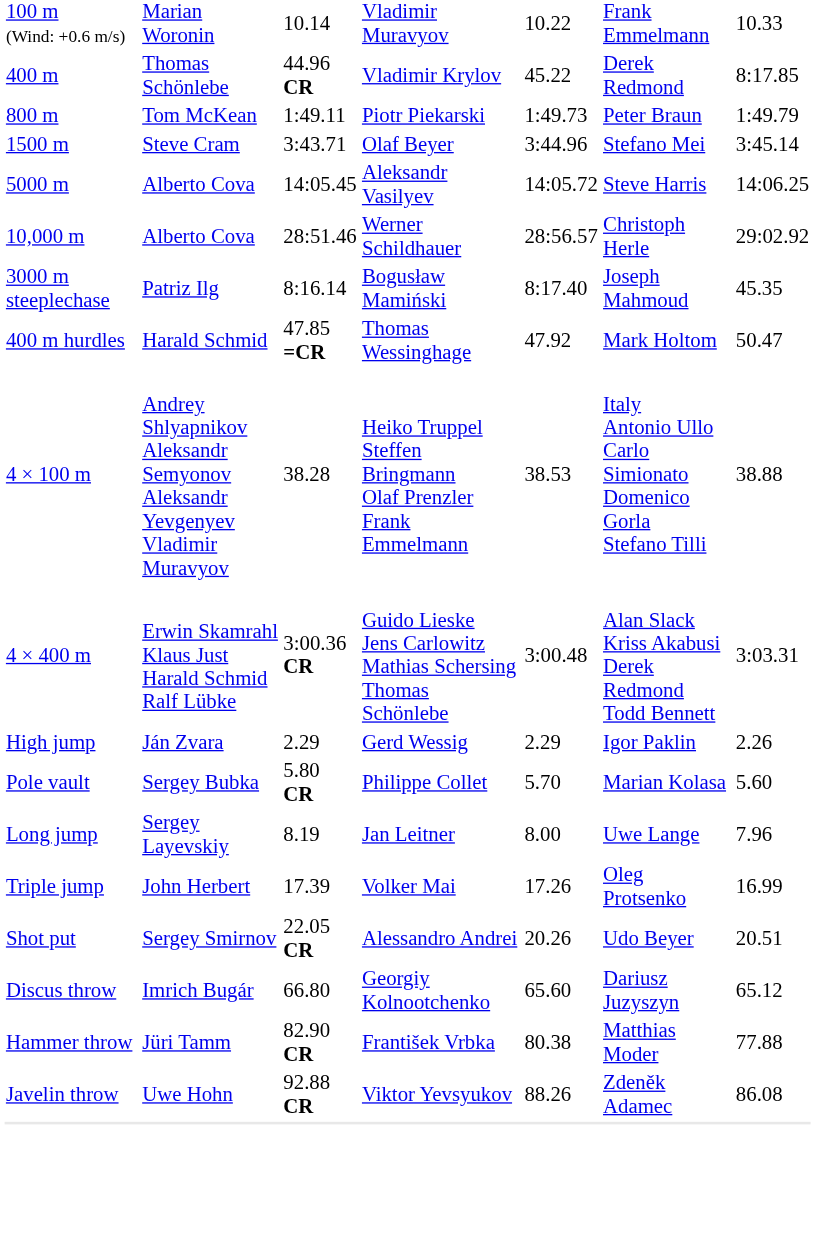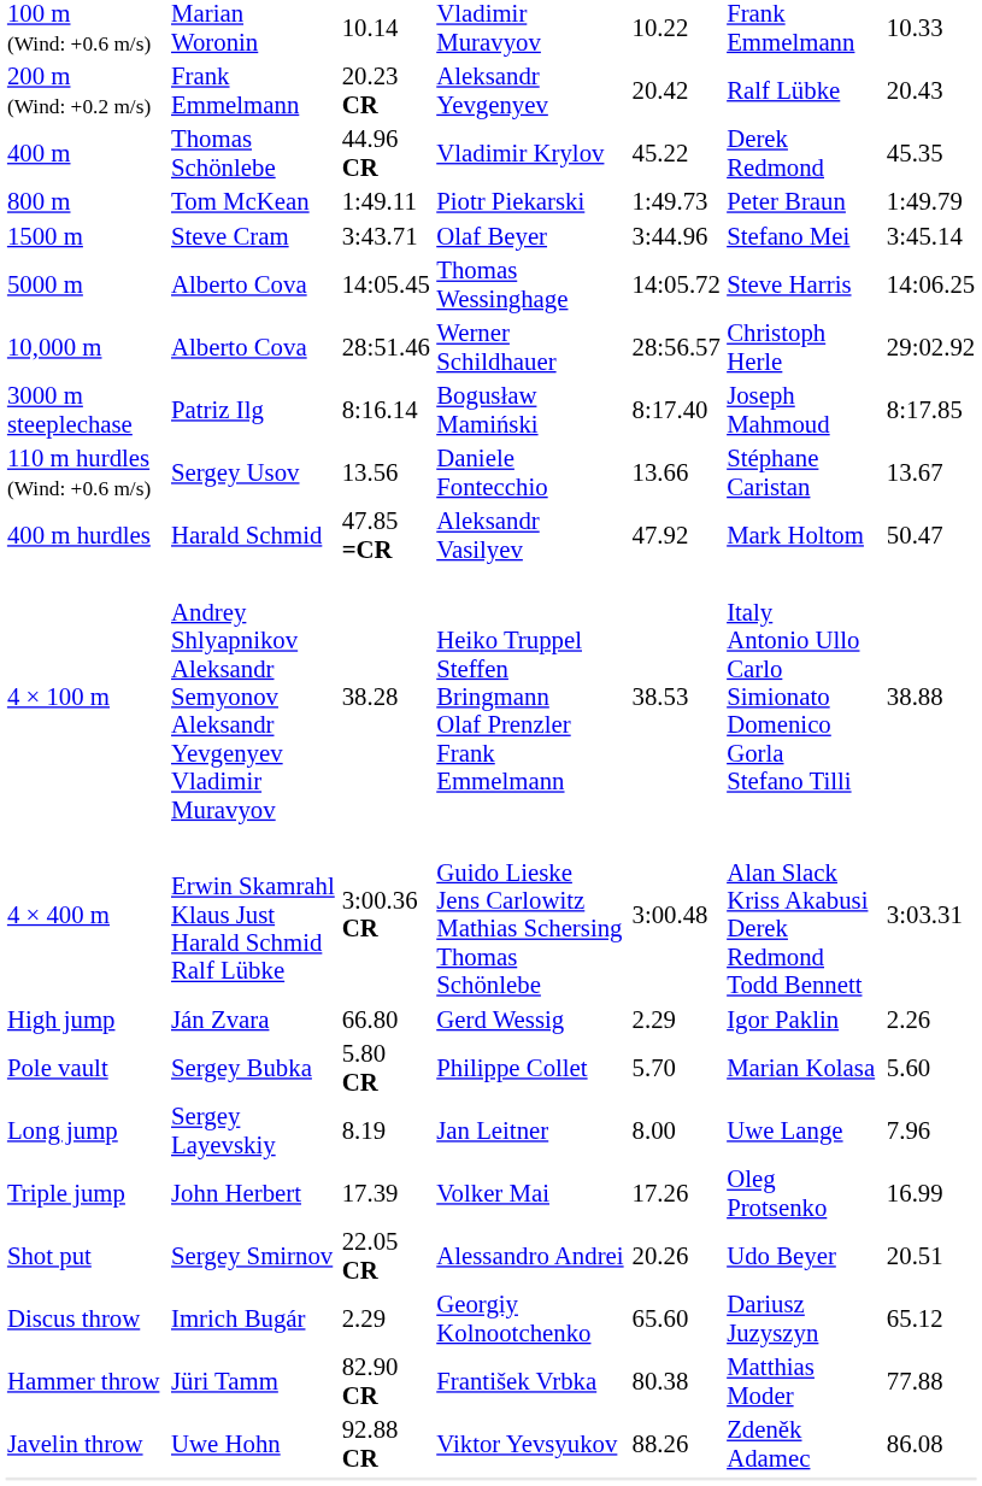+ row: 200 m (Wind: +0.2 m/s) | Frank Emmelmann | 20.23 CR | Aleksandr Yevgenyev | 20.42 | Ralf Lübke | 20.43
400 m | column 7: 8:17.85 -> 45.35
5000 m | column 4: Aleksandr Vasilyev -> Thomas Wessinghage
3000 m steeplechase | column 7: 45.35 -> 8:17.85
+ row: 110 m hurdles (Wind: +0.6 m/s) | Sergey Usov | 13.56 | Daniele Fontecchio | 13.66 | Stéphane Caristan | 13.67
400 m hurdles | column 4: Thomas Wessinghage -> Aleksandr Vasilyev
High jump | column 3: 2.29 -> 66.80
Discus throw | column 3: 66.80 -> 2.29
